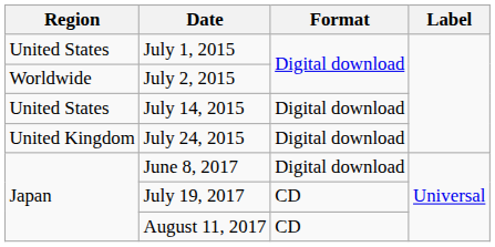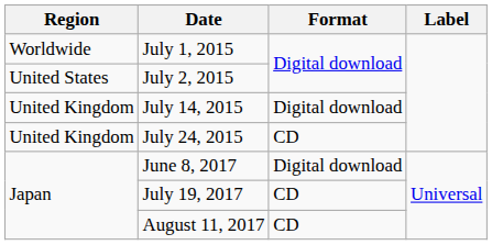July 1, 2015 | Region: United States -> Worldwide
July 2, 2015 | Region: Worldwide -> United States
July 14, 2015 | Region: United States -> United Kingdom
July 24, 2015 | Format: Digital download -> CD
